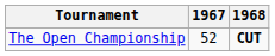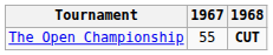The Open Championship | 1967: 52 -> 55
